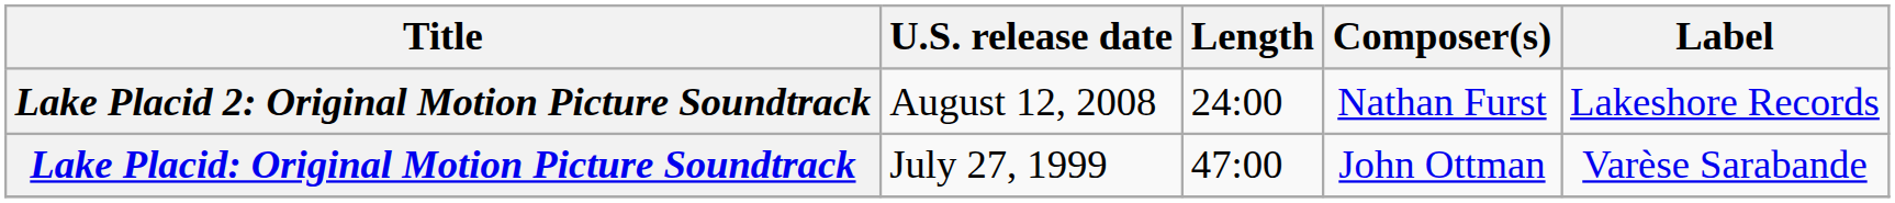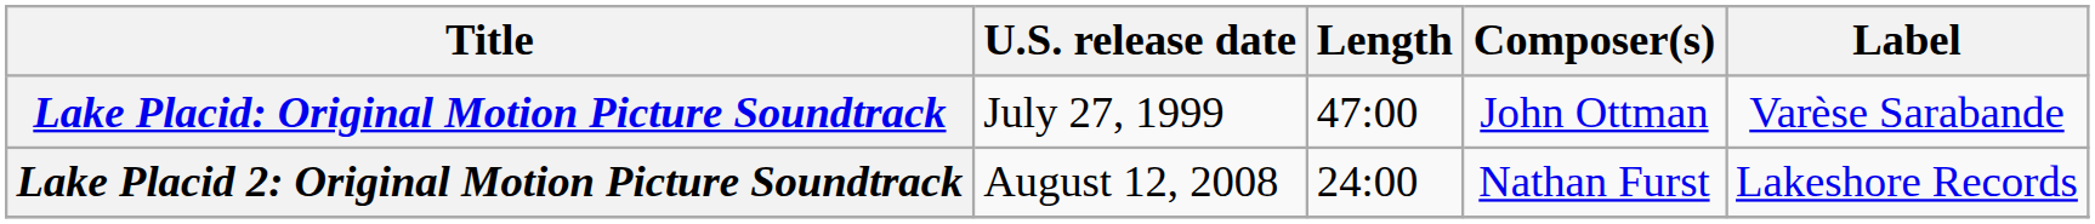rows swapped: Lake Placid: Original Motion Picture Soundtrack <-> Lake Placid 2: Original Motion Picture Soundtrack
